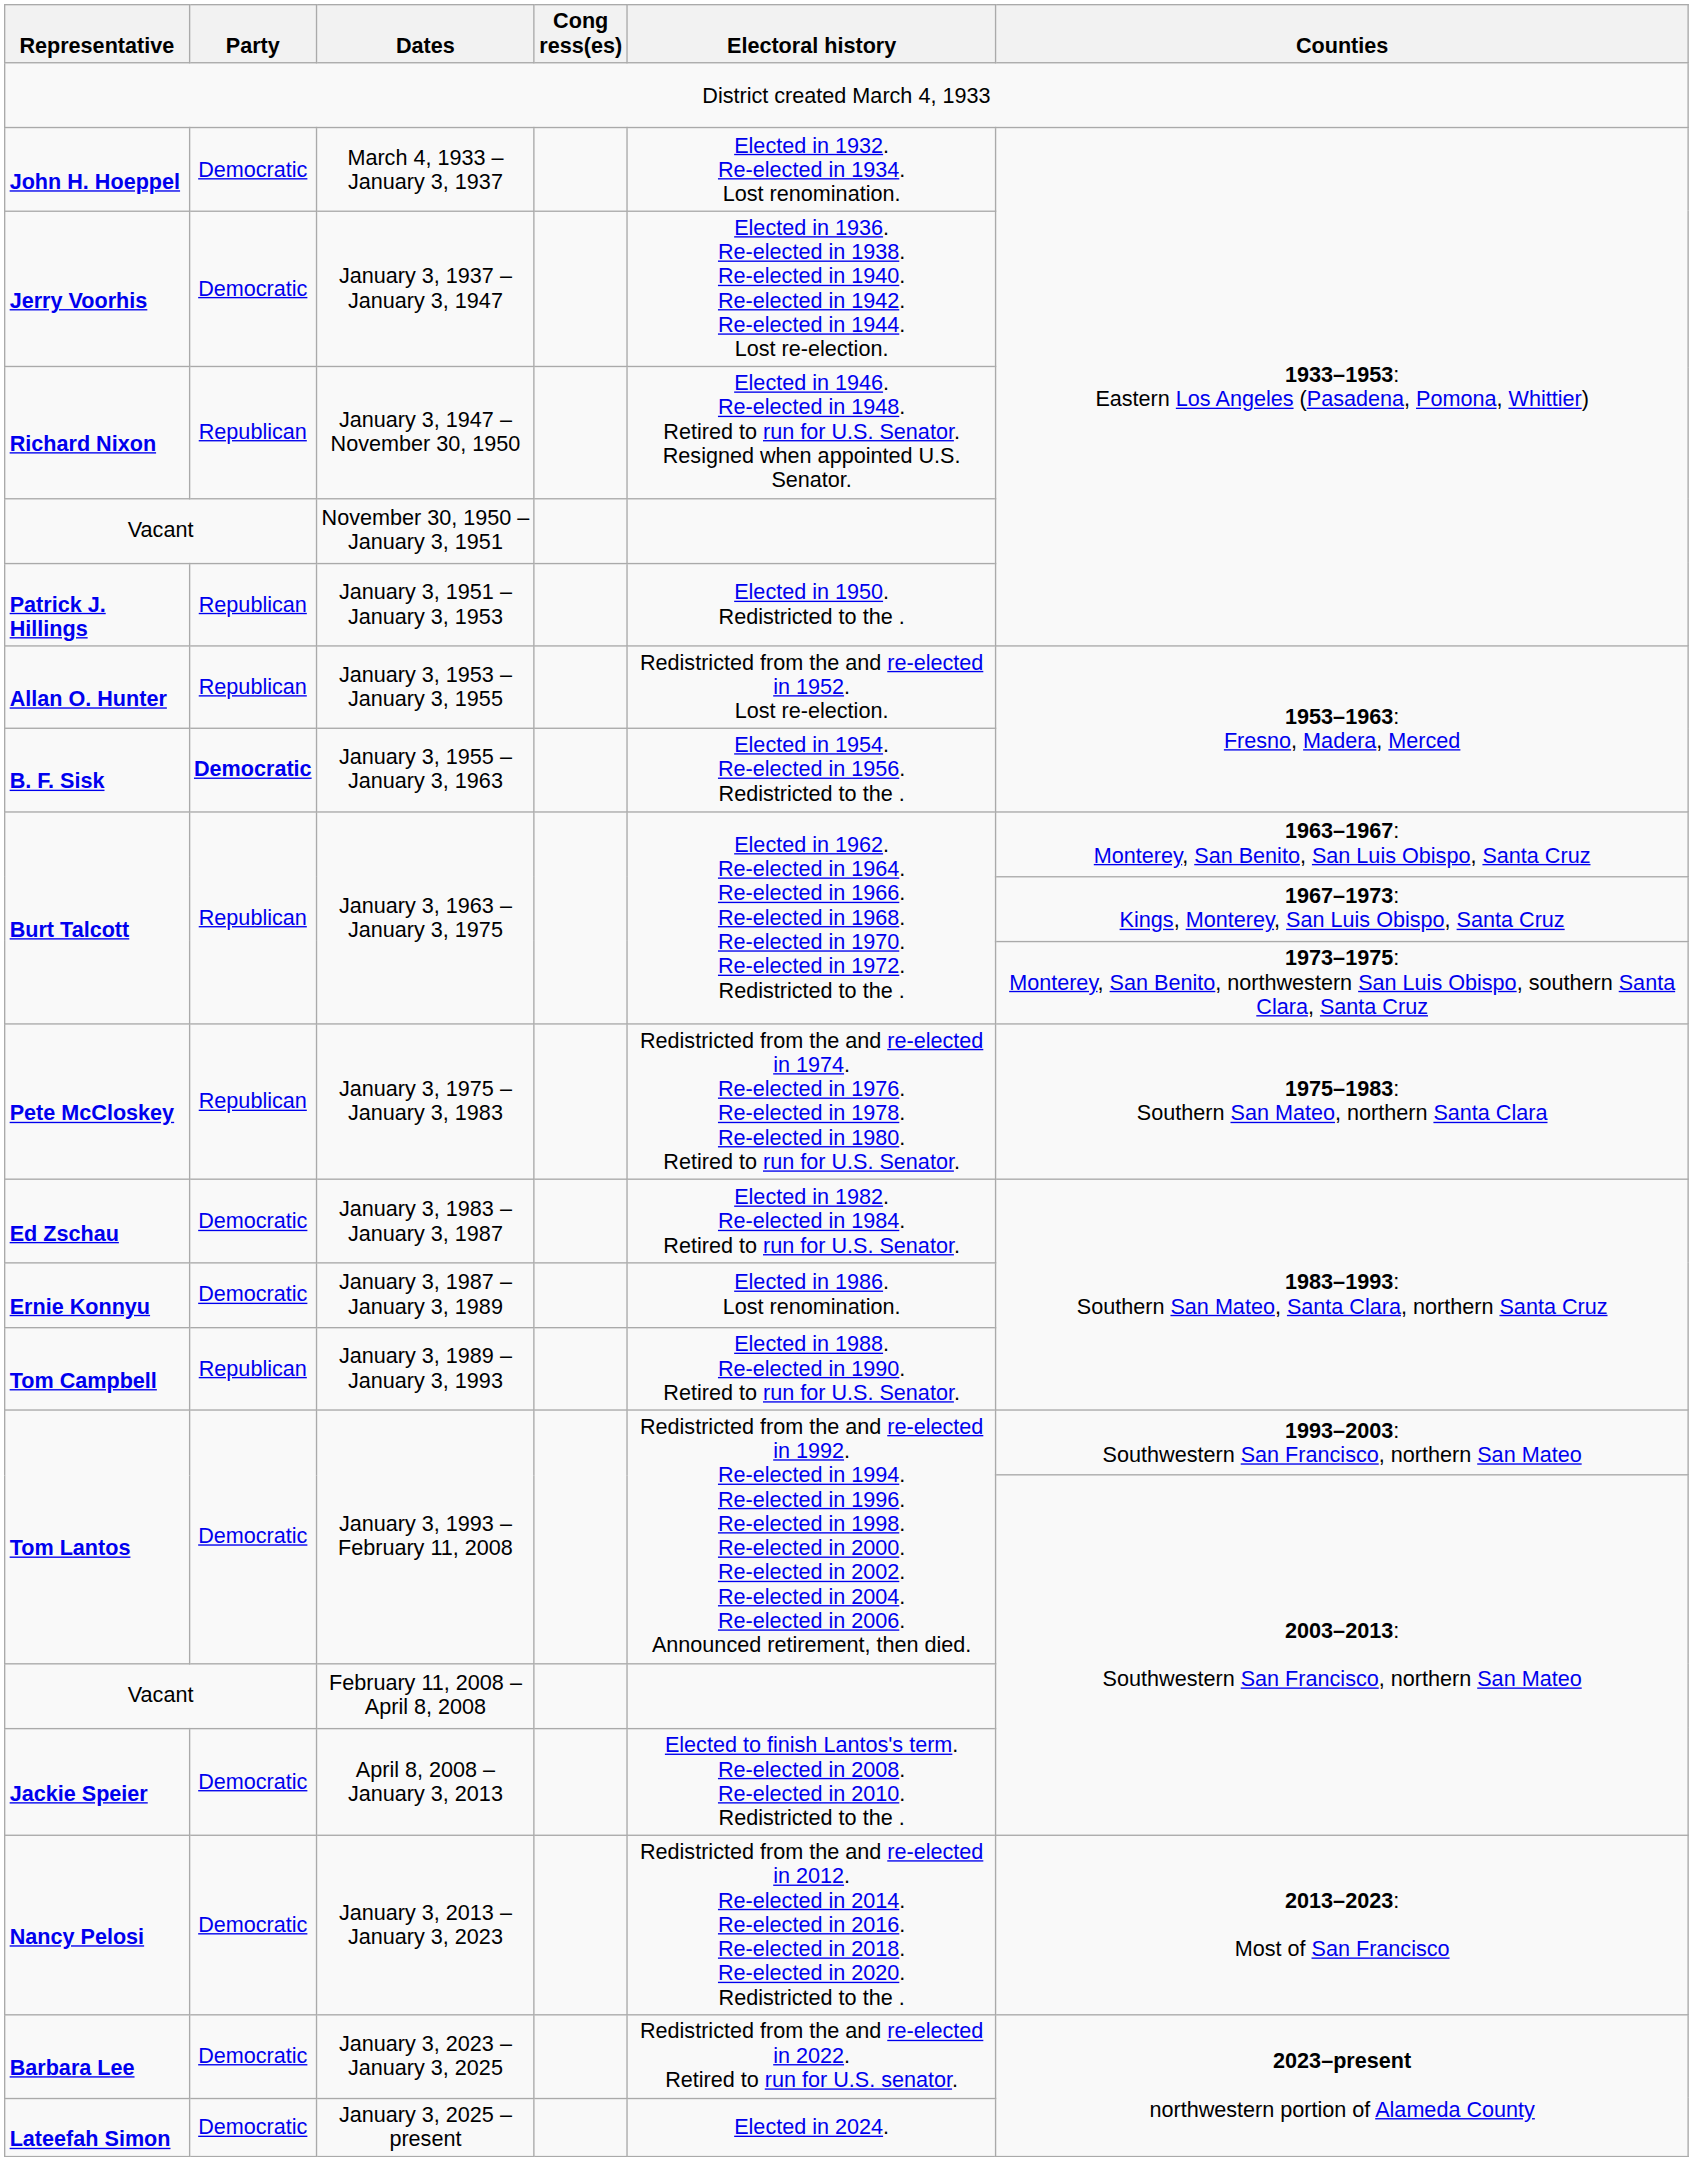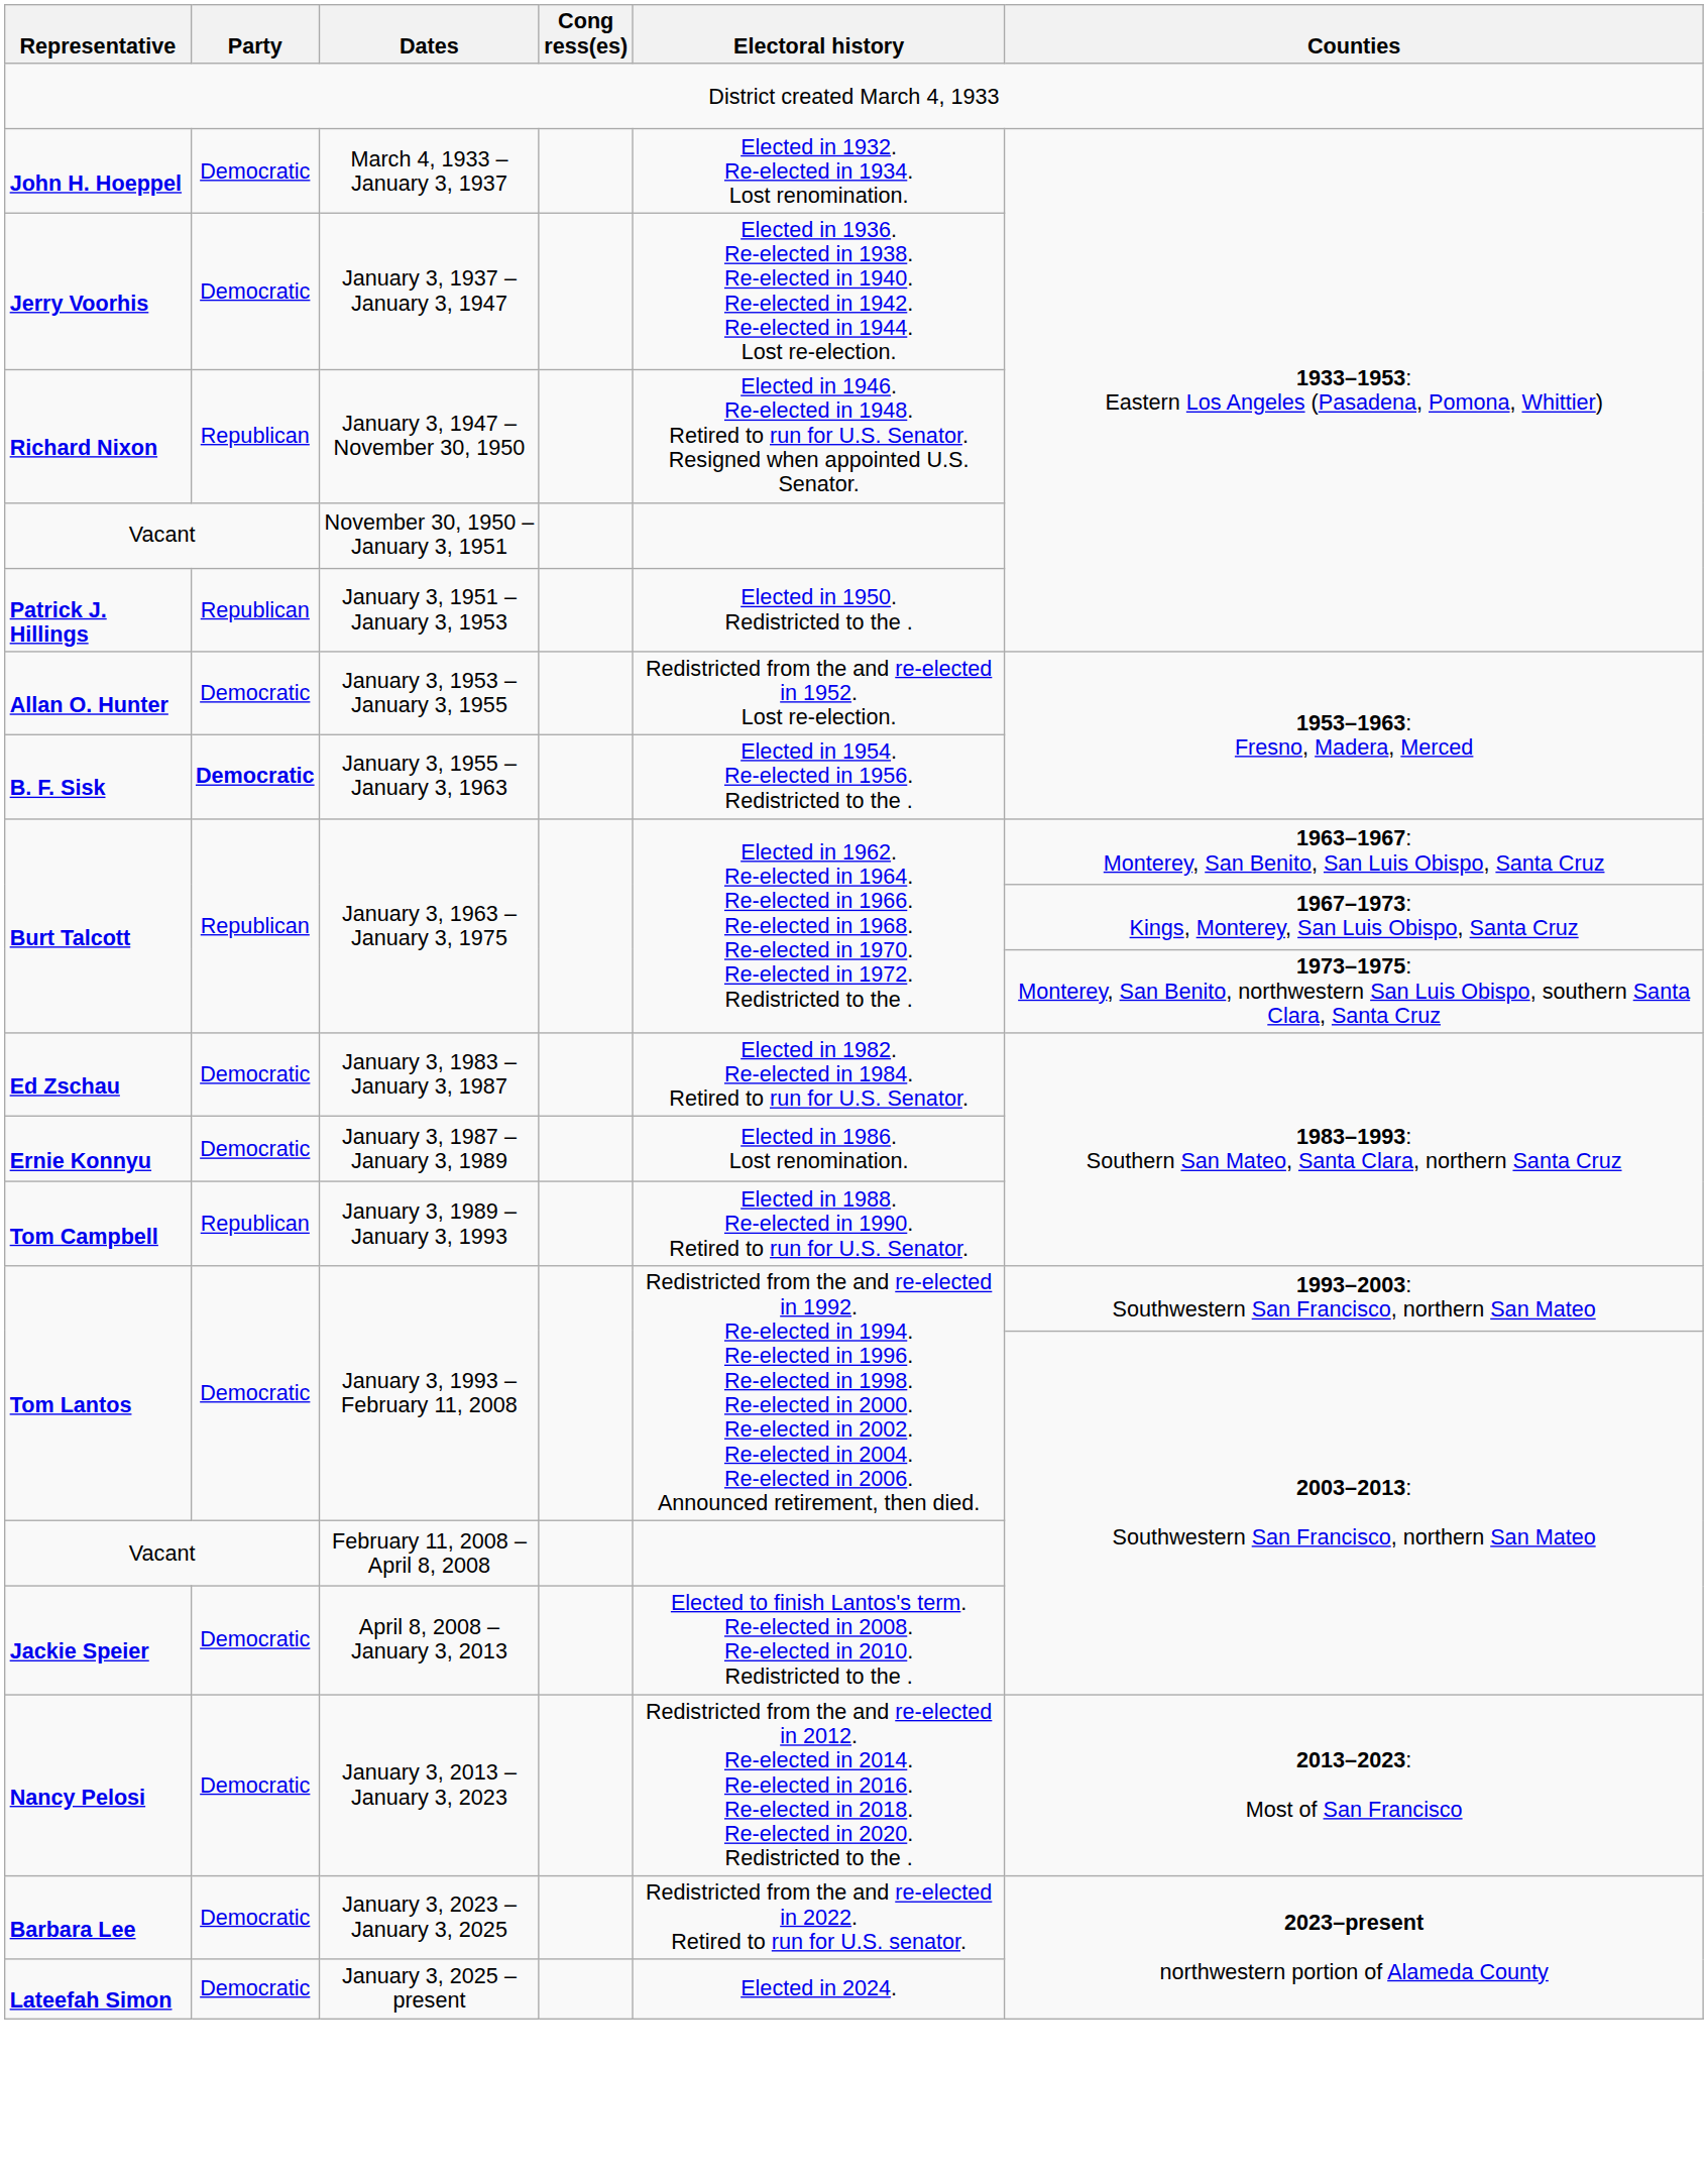January 3, 1953 – January 3, 1955 | Party: Republican -> Democratic
- row: Pete McCloskey | Republican | January 3, 1975 – January 3, 1983 | Redistricted from the and re-elected in 1974. Re-elected in 1976. Re-elected in 1978. Re-elected in 1980. Retired to run for U.S. Senator. | 1975–1983: Southern San Mateo, northern Santa Clara
